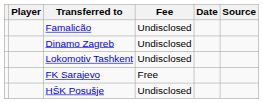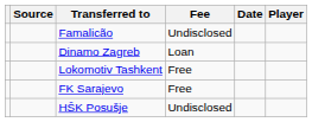columns swapped: Player <-> Source
Dinamo Zagreb | Fee: Undisclosed -> Loan
Lokomotiv Tashkent | Fee: Undisclosed -> Free
